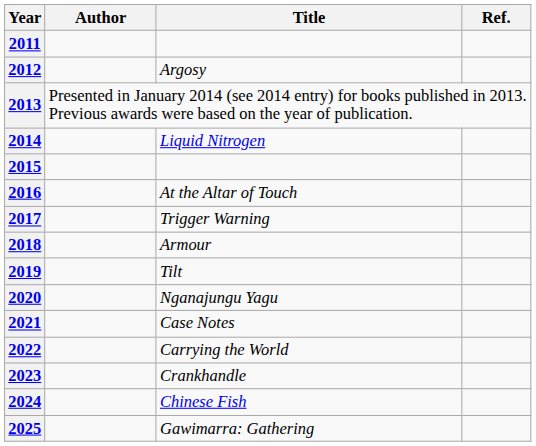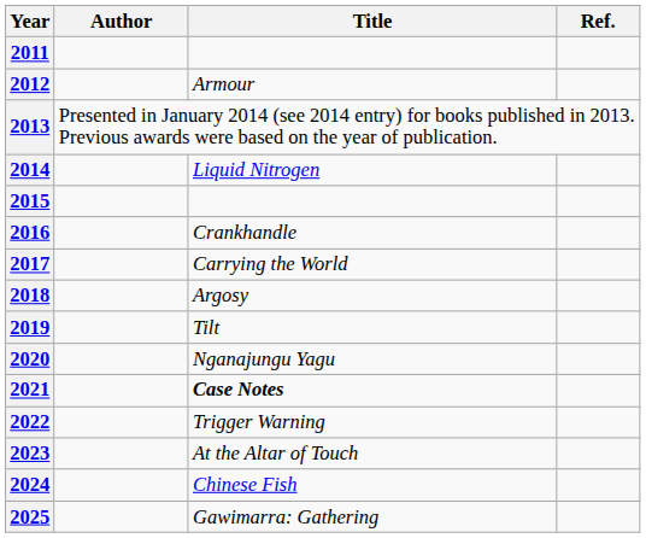2012 | Title: Argosy -> Armour
2016 | Title: At the Altar of Touch -> Crankhandle
2017 | Title: Trigger Warning -> Carrying the World
2018 | Title: Armour -> Argosy
2021 | Title: normal -> bold
2022 | Title: Carrying the World -> Trigger Warning
2023 | Title: Crankhandle -> At the Altar of Touch
